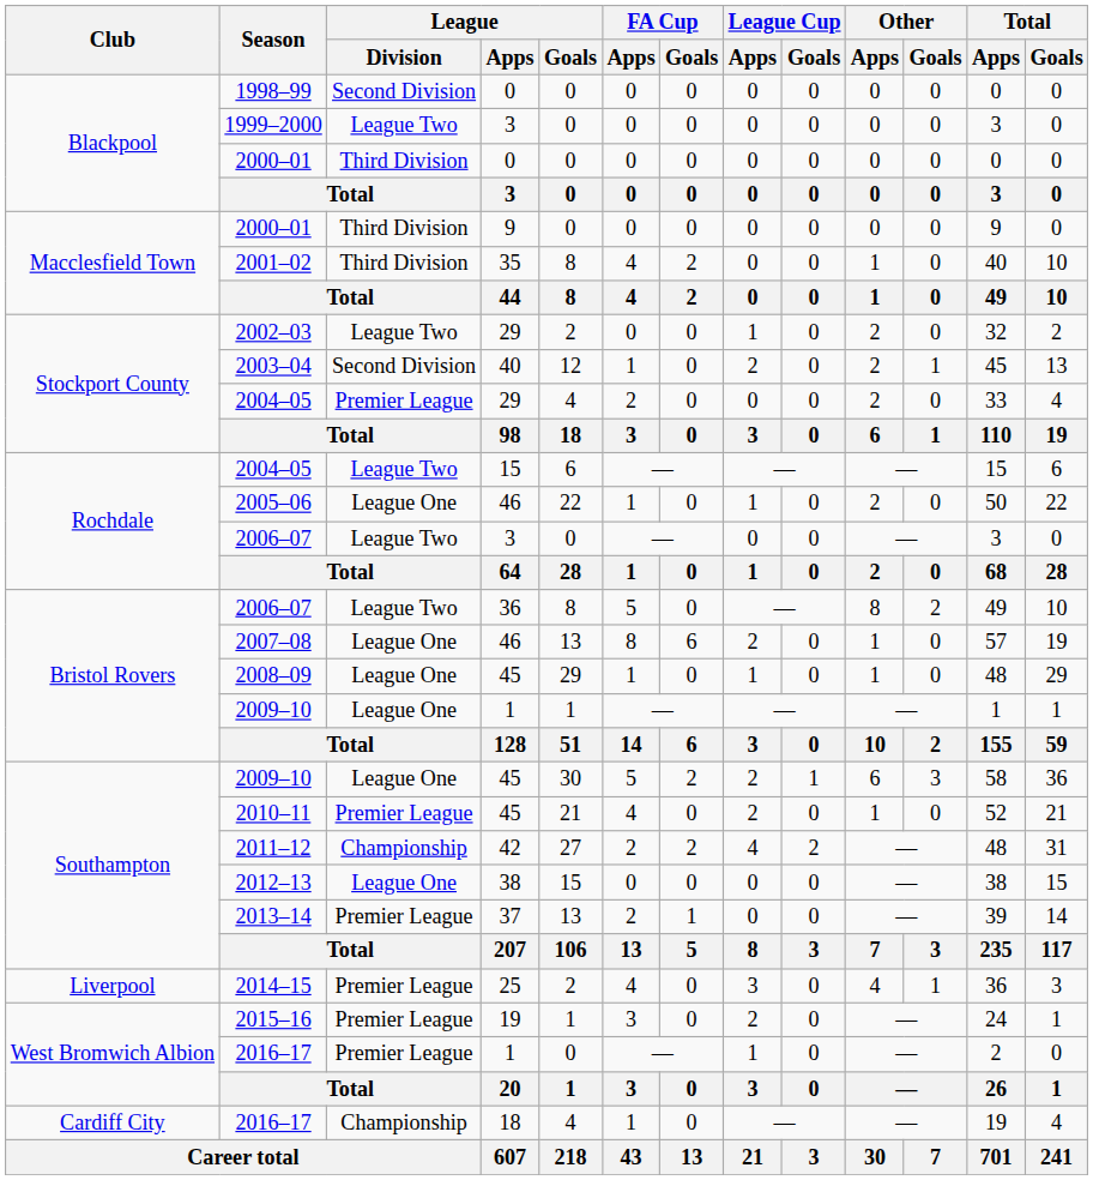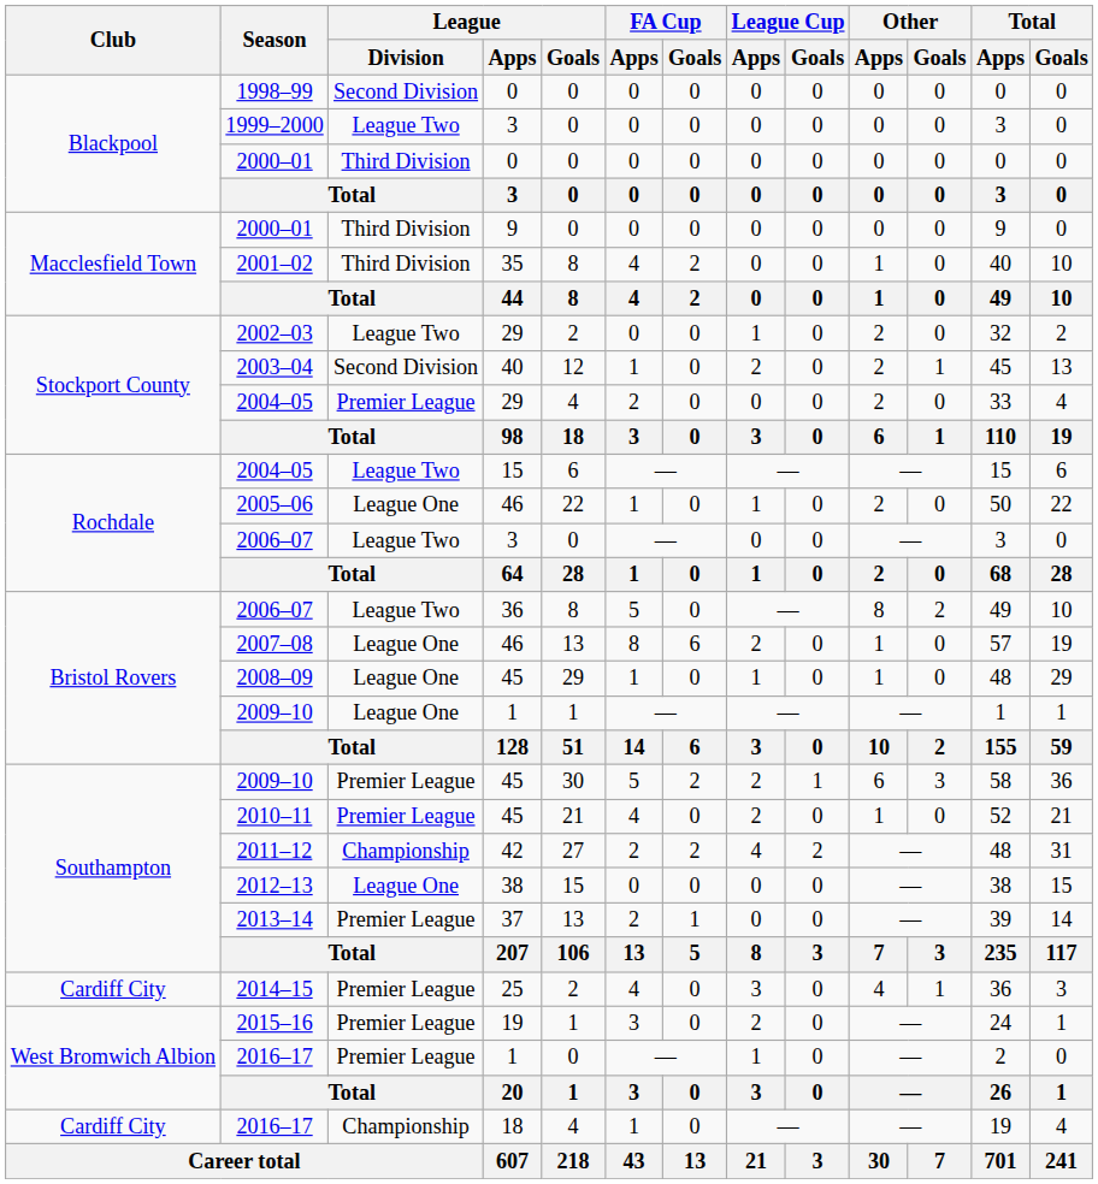2009–10 / 45 | League / Division: League One -> Premier League
2014–15 | Club: Liverpool -> Cardiff City
